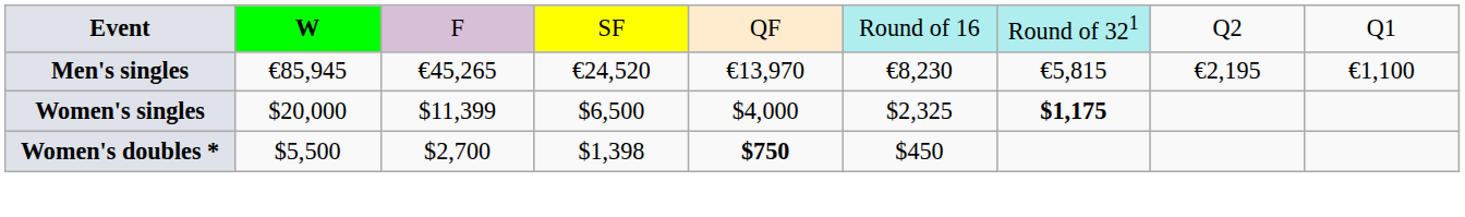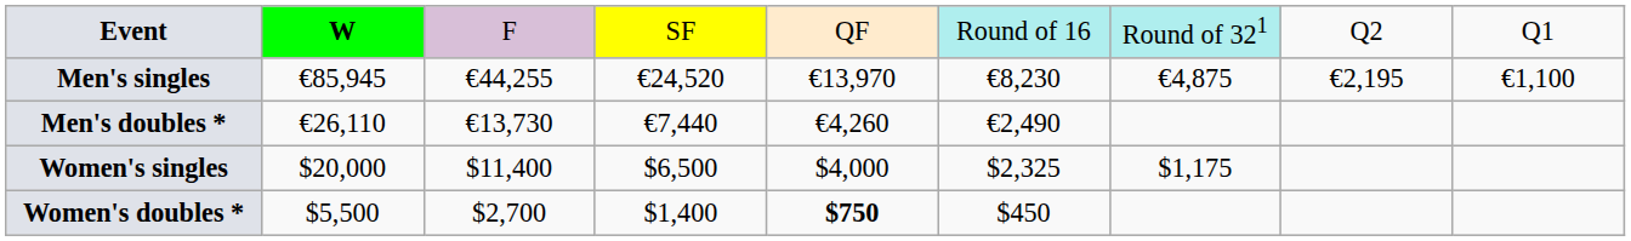Men's singles | column 3: €45,265 -> €44,255
Men's singles | column 7: €5,815 -> €4,875
+ row: Men's doubles * | €26,110 | €13,730 | €7,440 | €4,260 | €2,490
Women's singles | column 3: $11,399 -> $11,400
Women's singles | column 7: bold -> normal
Women's doubles * | column 4: $1,398 -> $1,400
